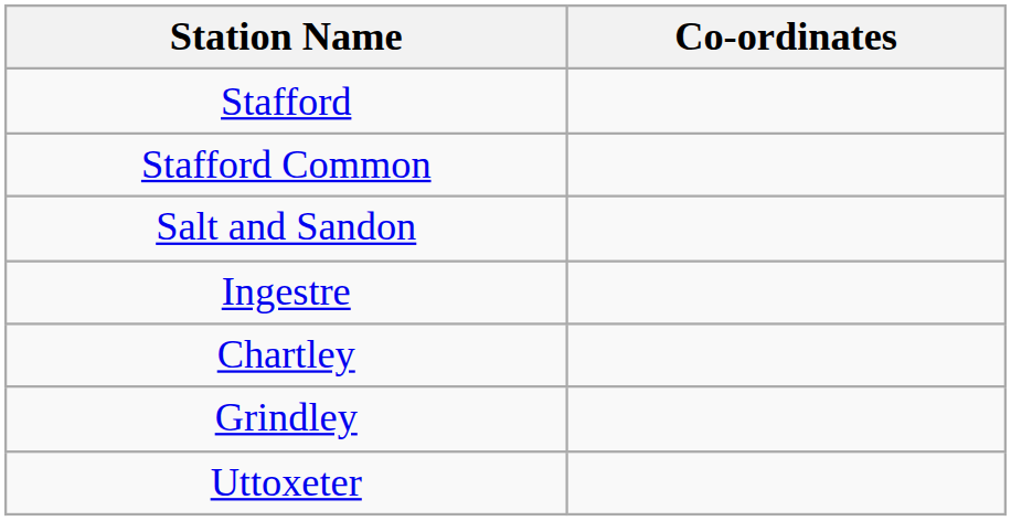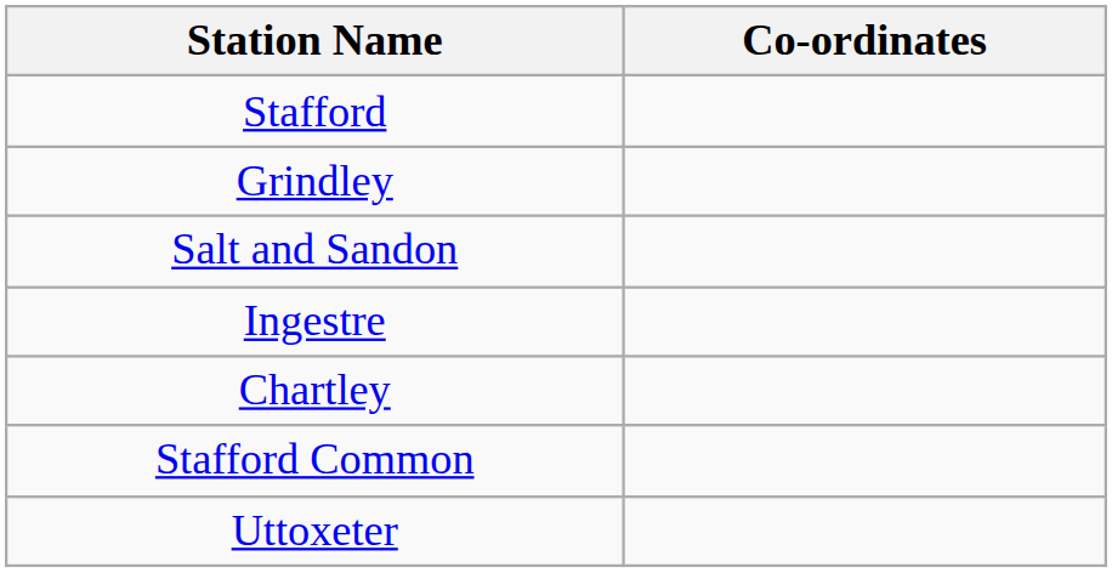rows swapped: Stafford Common <-> Grindley
